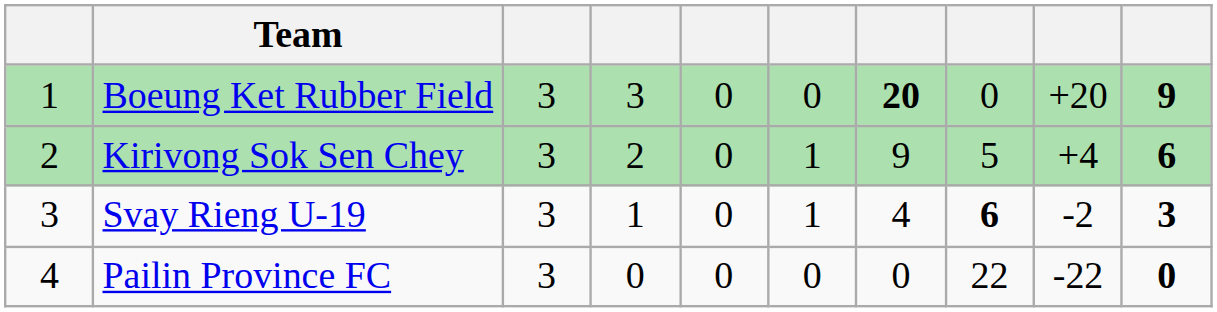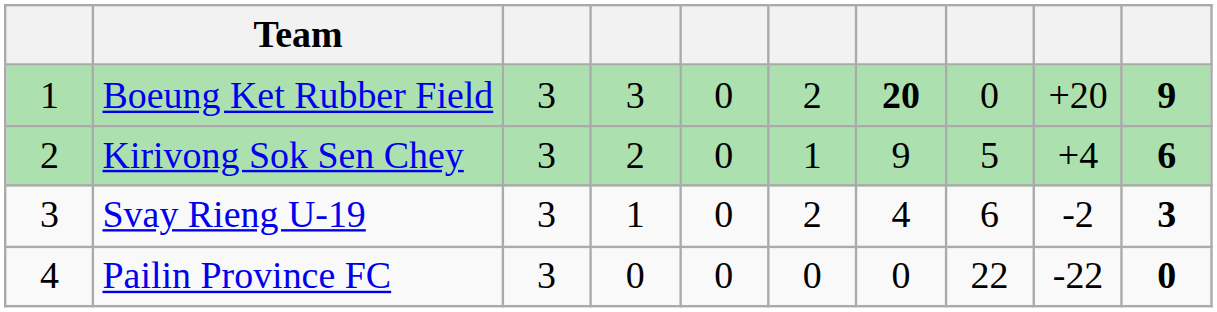Boeung Ket Rubber Field | column 6: 0 -> 2
Svay Rieng U-19 | column 6: 1 -> 2
Svay Rieng U-19 | column 8: bold -> normal
